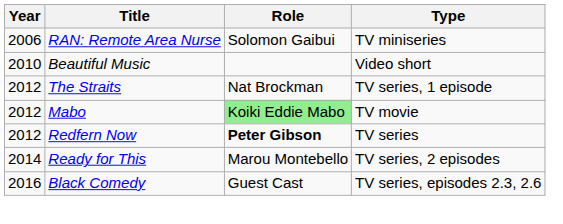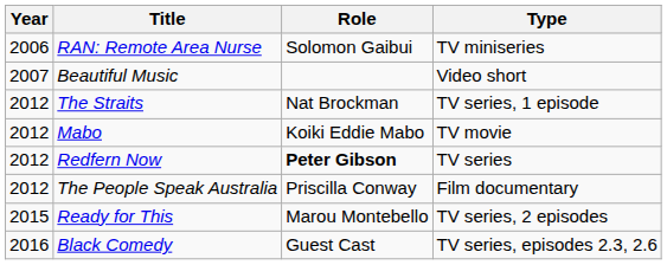Beautiful Music | Year: 2010 -> 2007
Mabo | Role: lightgreen background -> no background
+ row: 2012 | The People Speak Australia | Priscilla Conway | Film documentary
Ready for This | Year: 2014 -> 2015
